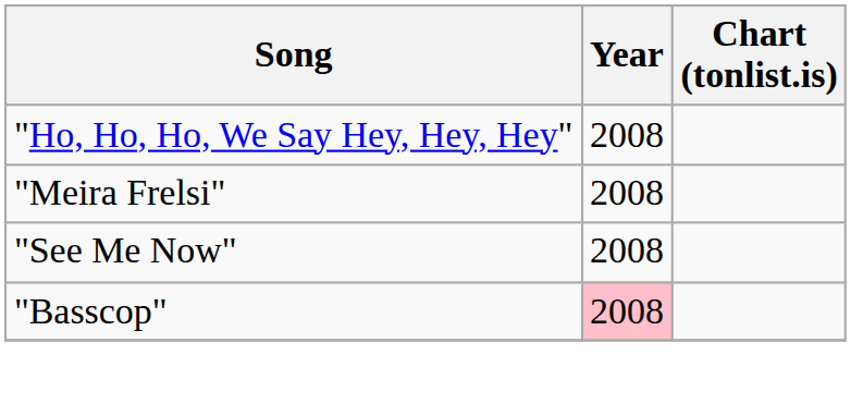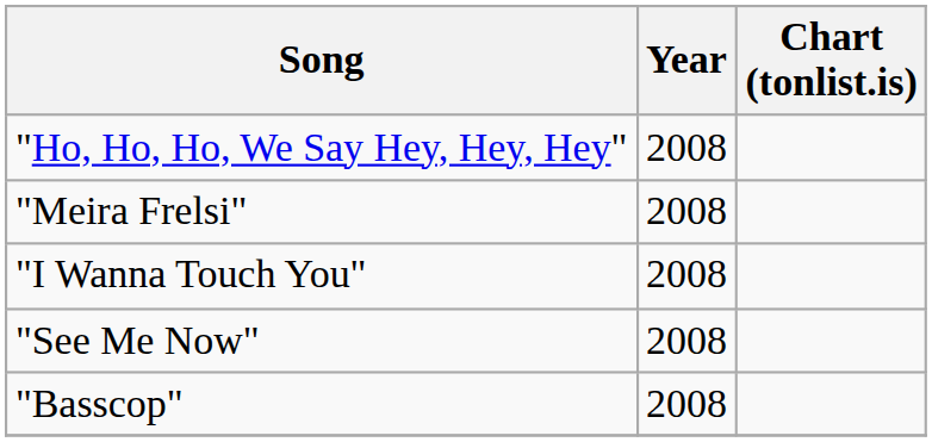+ row: "I Wanna Touch You" | 2008
"Basscop" | Year: pink background -> no background
